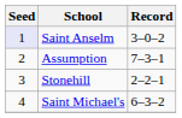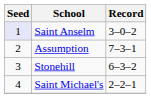Stonehill | Record: 2–2–1 -> 6–3–2
Saint Michael's | Record: 6–3–2 -> 2–2–1
